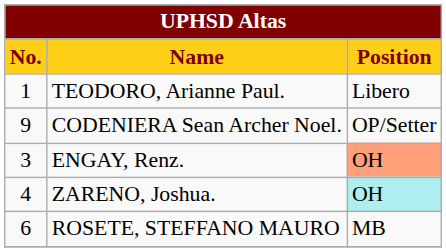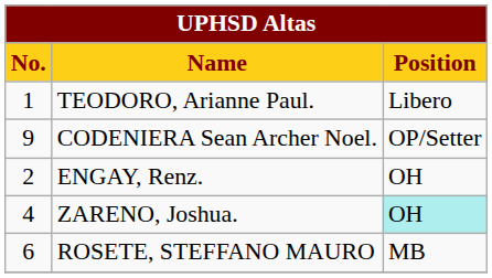ENGAY, Renz. | No.: 3 -> 2
ENGAY, Renz. | Position: lightsalmon background -> no background
